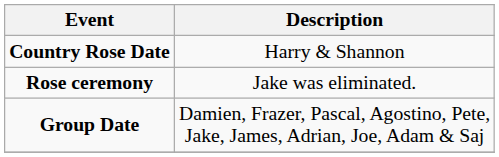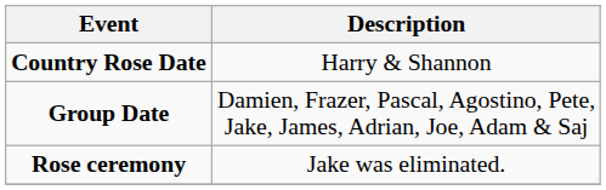rows swapped: Group Date <-> Rose ceremony
